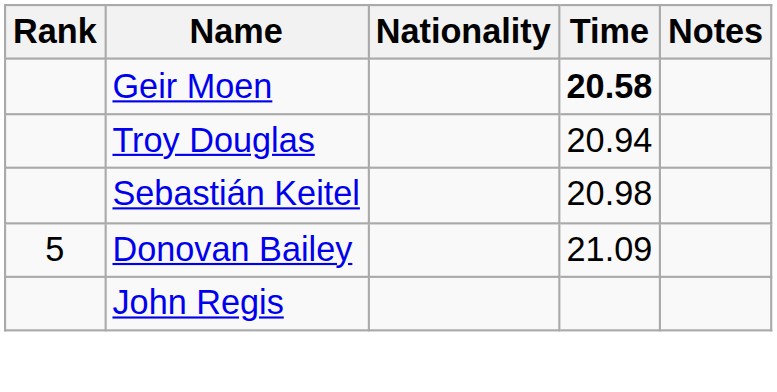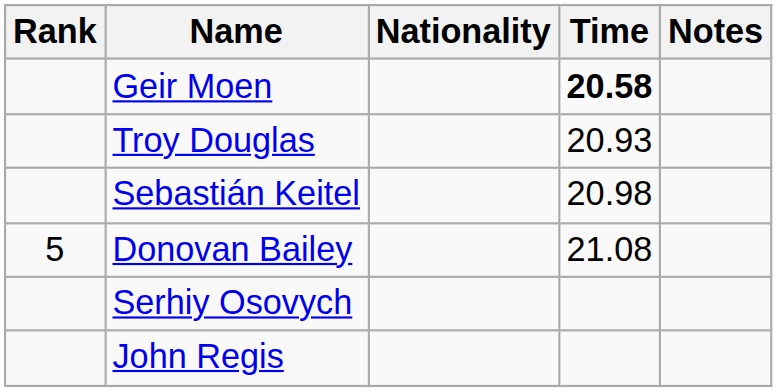Troy Douglas | Time: 20.94 -> 20.93
Donovan Bailey | Time: 21.09 -> 21.08
+ row: Serhiy Osovych
